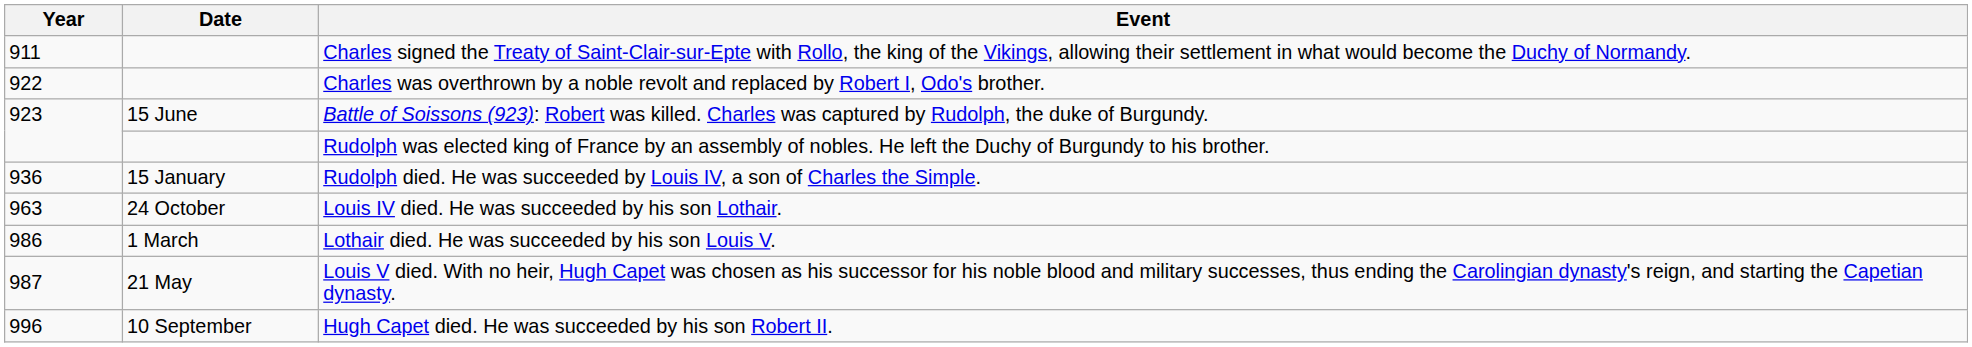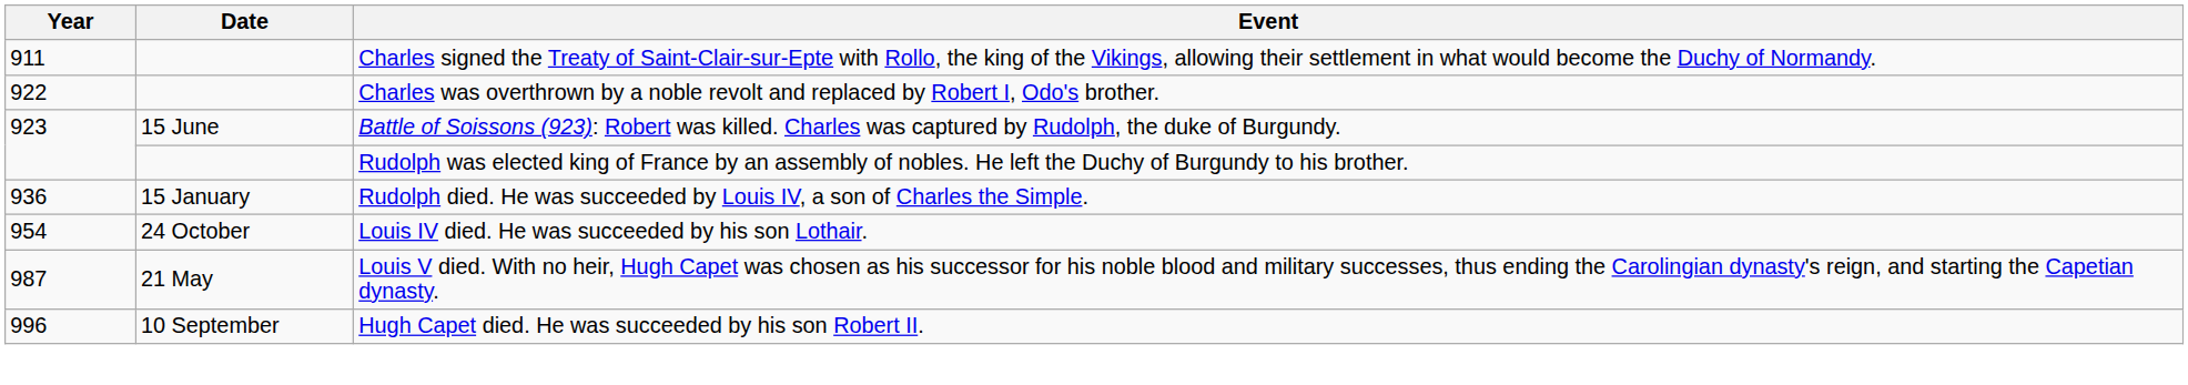Louis IV died. He was succeeded by his son Lothair. | Year: 963 -> 954
- row: 986 | 1 March | Lothair died. He was succeeded by his son Louis V.
